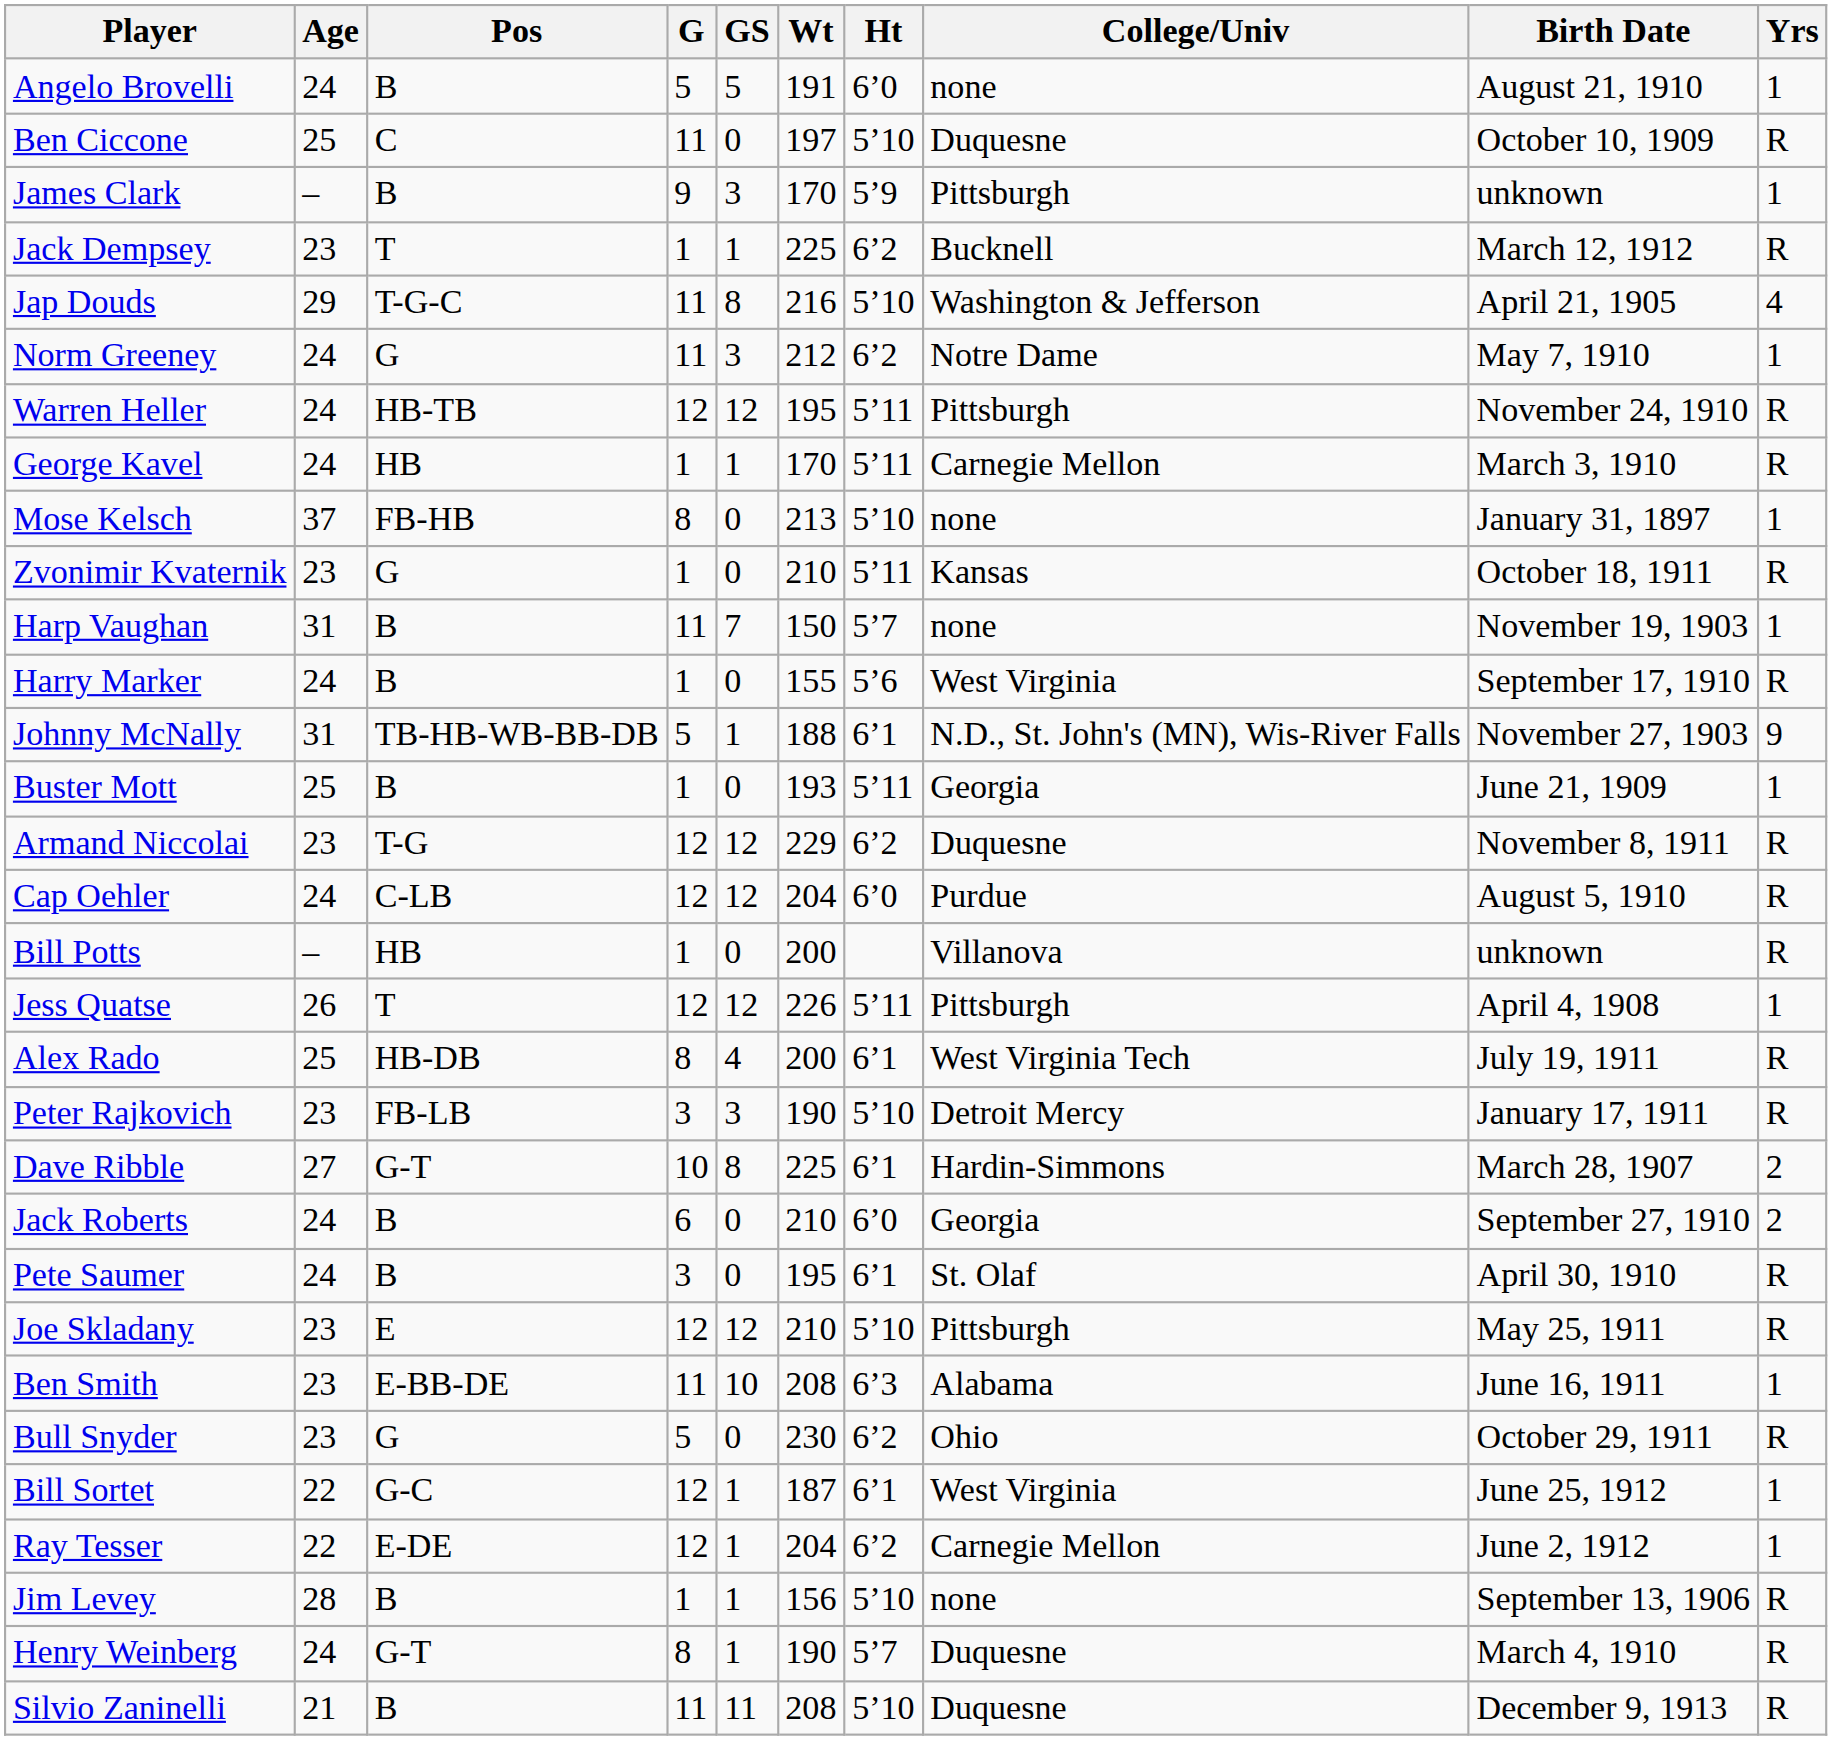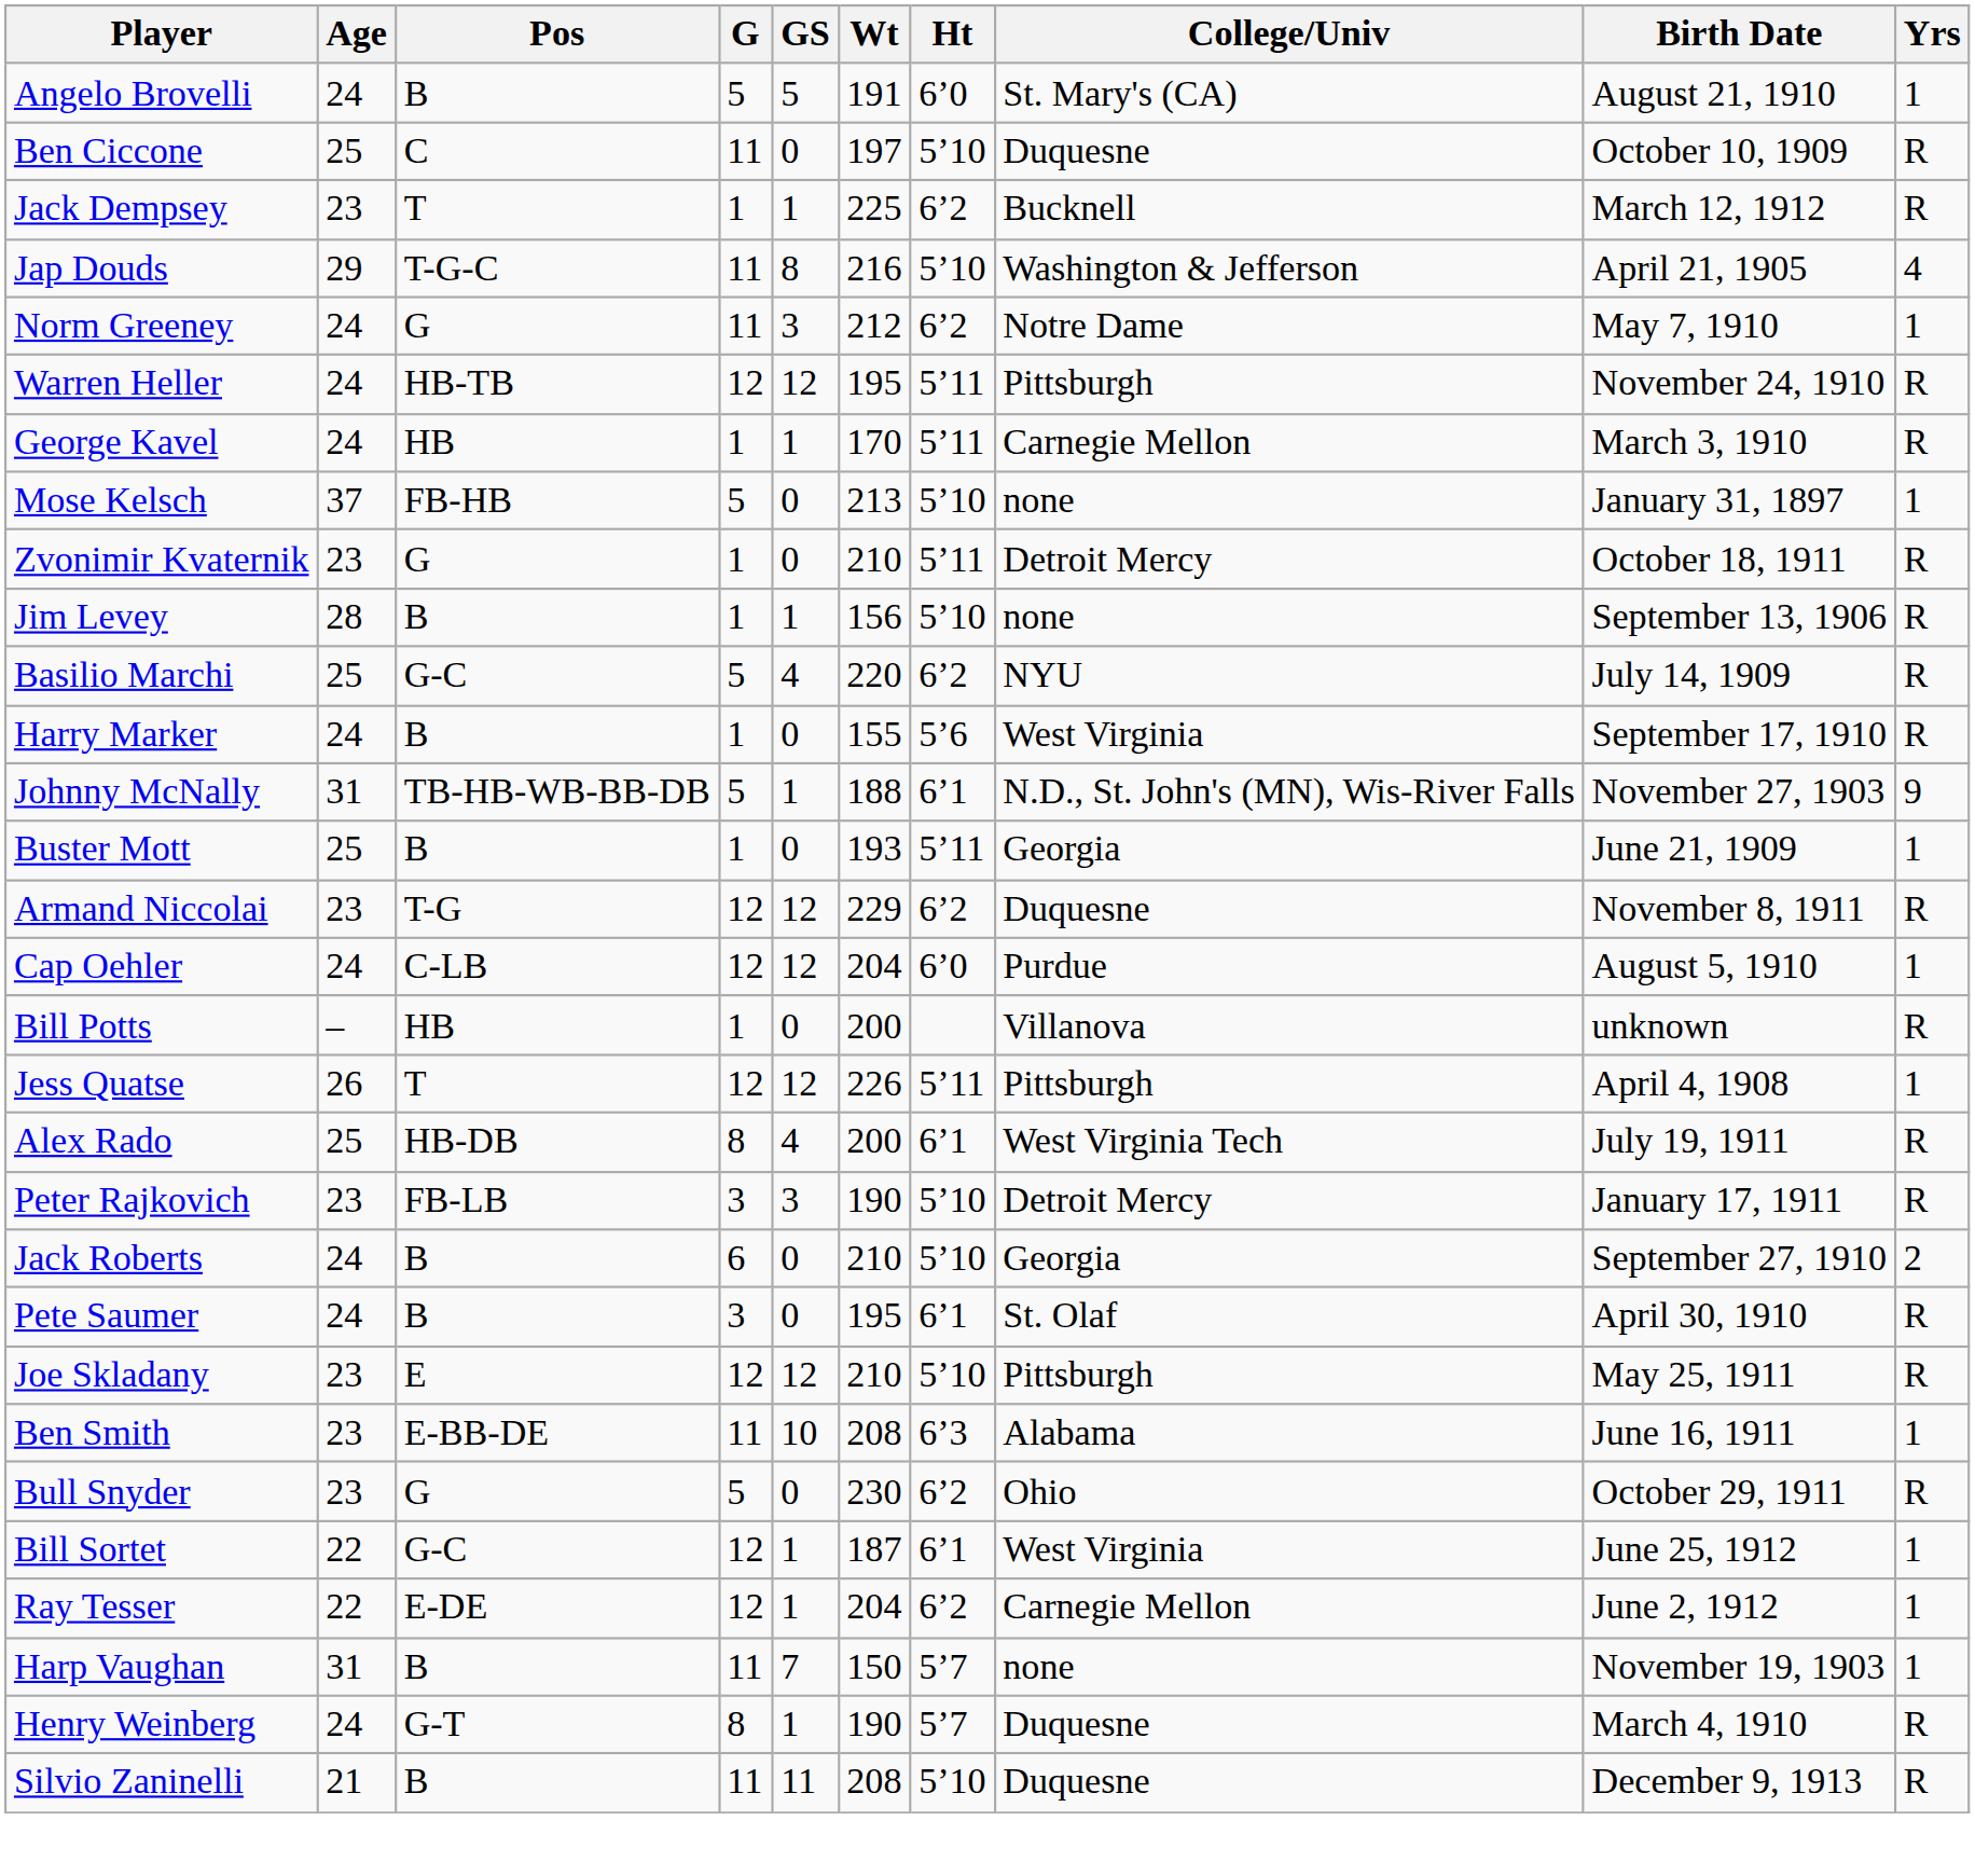Angelo Brovelli | College/Univ: none -> St. Mary's (CA)
- row: James Clark | – | B | 9 | 3 | 170 | 5’9 | Pittsburgh | unknown | 1
Mose Kelsch | G: 8 -> 5
Zvonimir Kvaternik | College/Univ: Kansas -> Detroit Mercy
rows swapped: Jim Levey <-> Harp Vaughan
+ row: Basilio Marchi | 25 | G-C | 5 | 4 | 220 | 6’2 | NYU | July 14, 1909 | R
Cap Oehler | Yrs: R -> 1
- row: Dave Ribble | 27 | G-T | 10 | 8 | 225 | 6’1 | Hardin-Simmons | March 28, 1907 | 2
Jack Roberts | Ht: 6’0 -> 5’10
